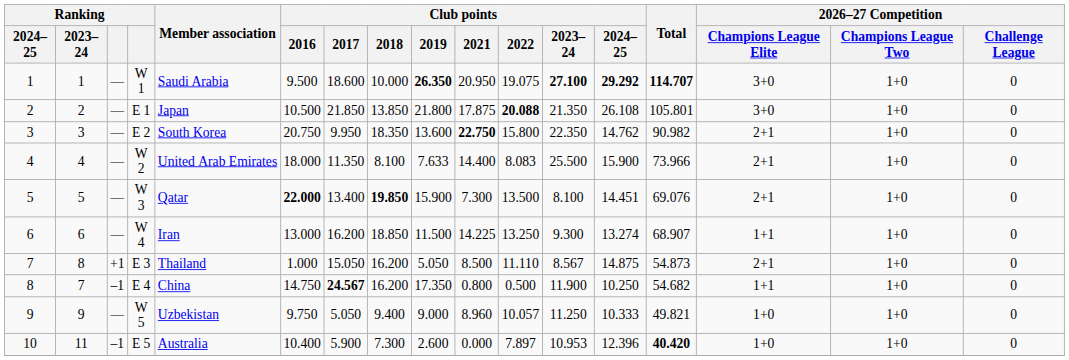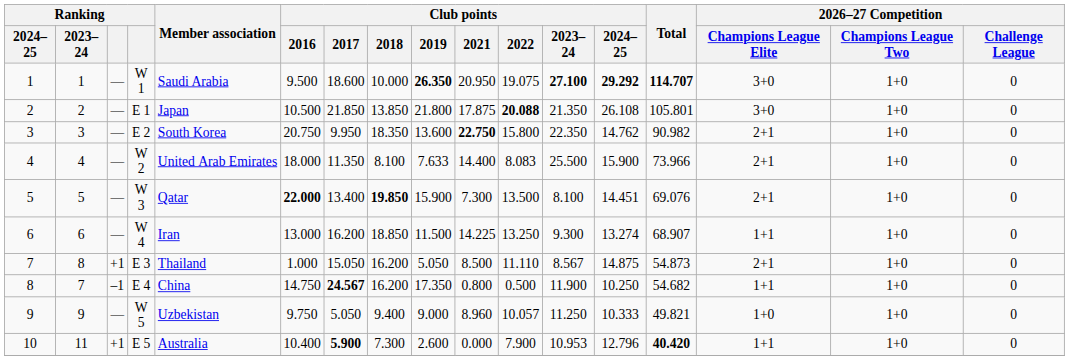10 | column 3: –1 -> +1
10 | Club points / 2017: normal -> bold
10 | Club points / 2022: 7.897 -> 7.900
10 | Club points / 2024–25: 12.396 -> 12.796
10 | 2026–27 Competition / Champions League Elite: 1+0 -> 1+1
